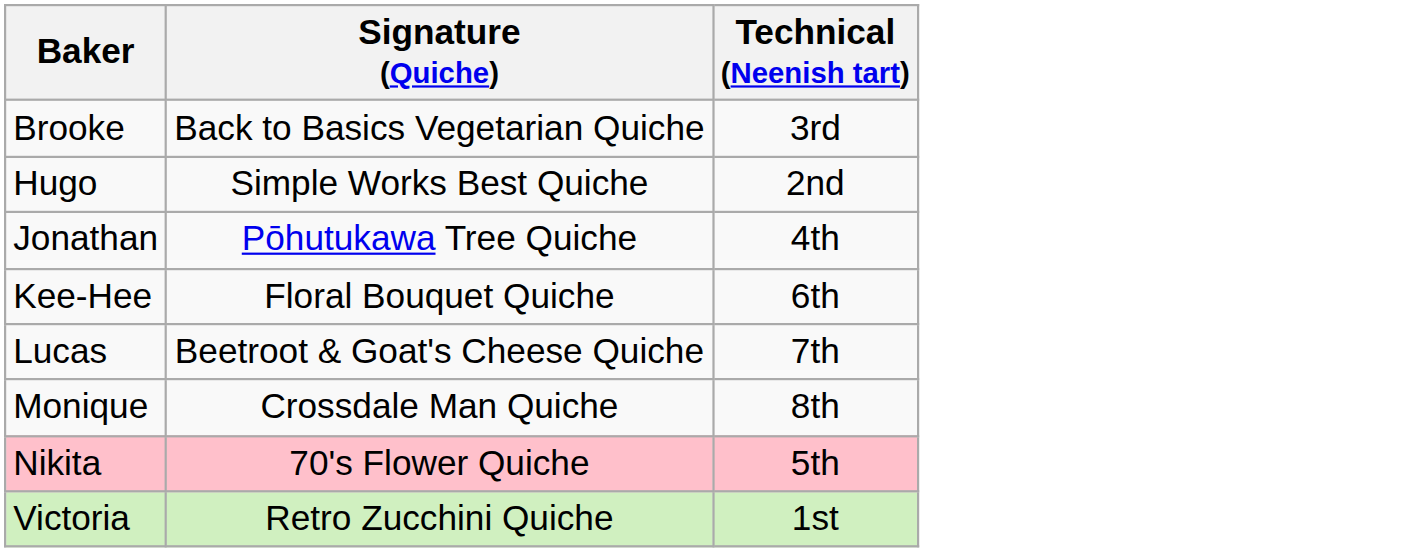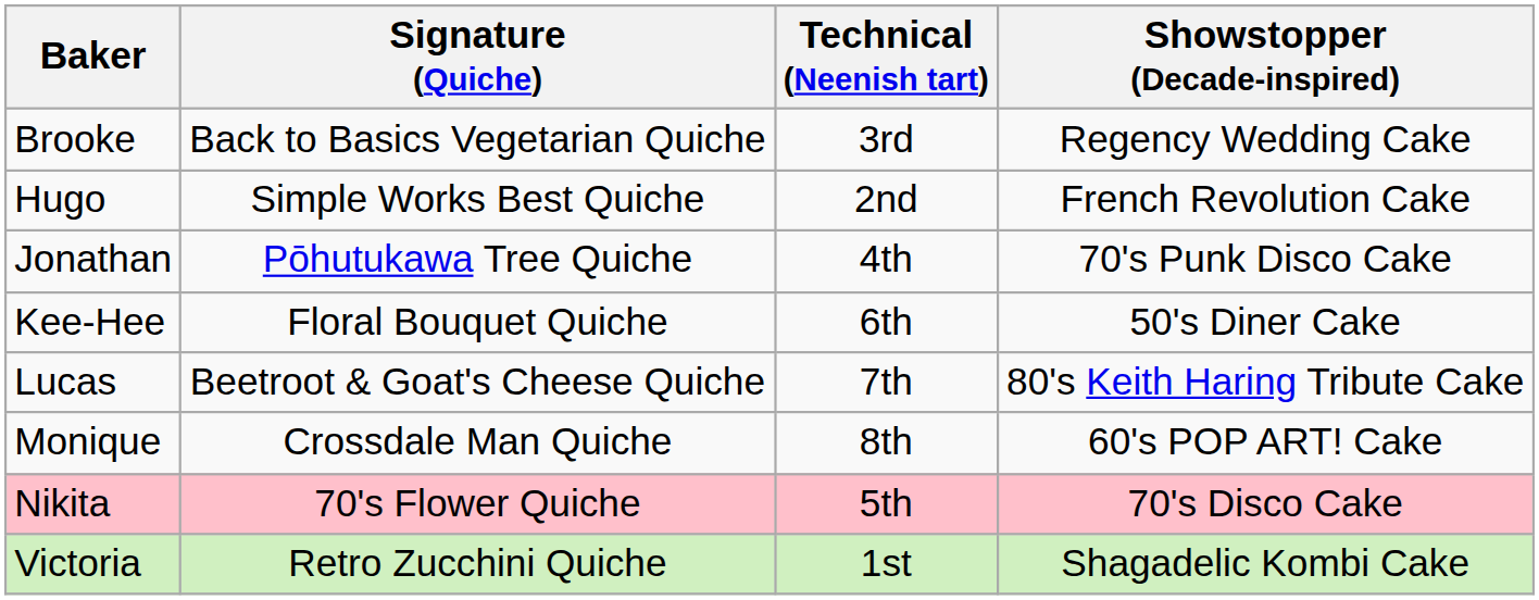+ column: Showstopper (Decade-inspired) | Regency Wedding Cake | French Revolution Cake | 70's Punk Disco Cake | 50's Diner Cake | 80's Keith Haring Tribute Cake | 60's POP ART! Cake | 70's Disco Cake | Shagadelic Kombi Cake
